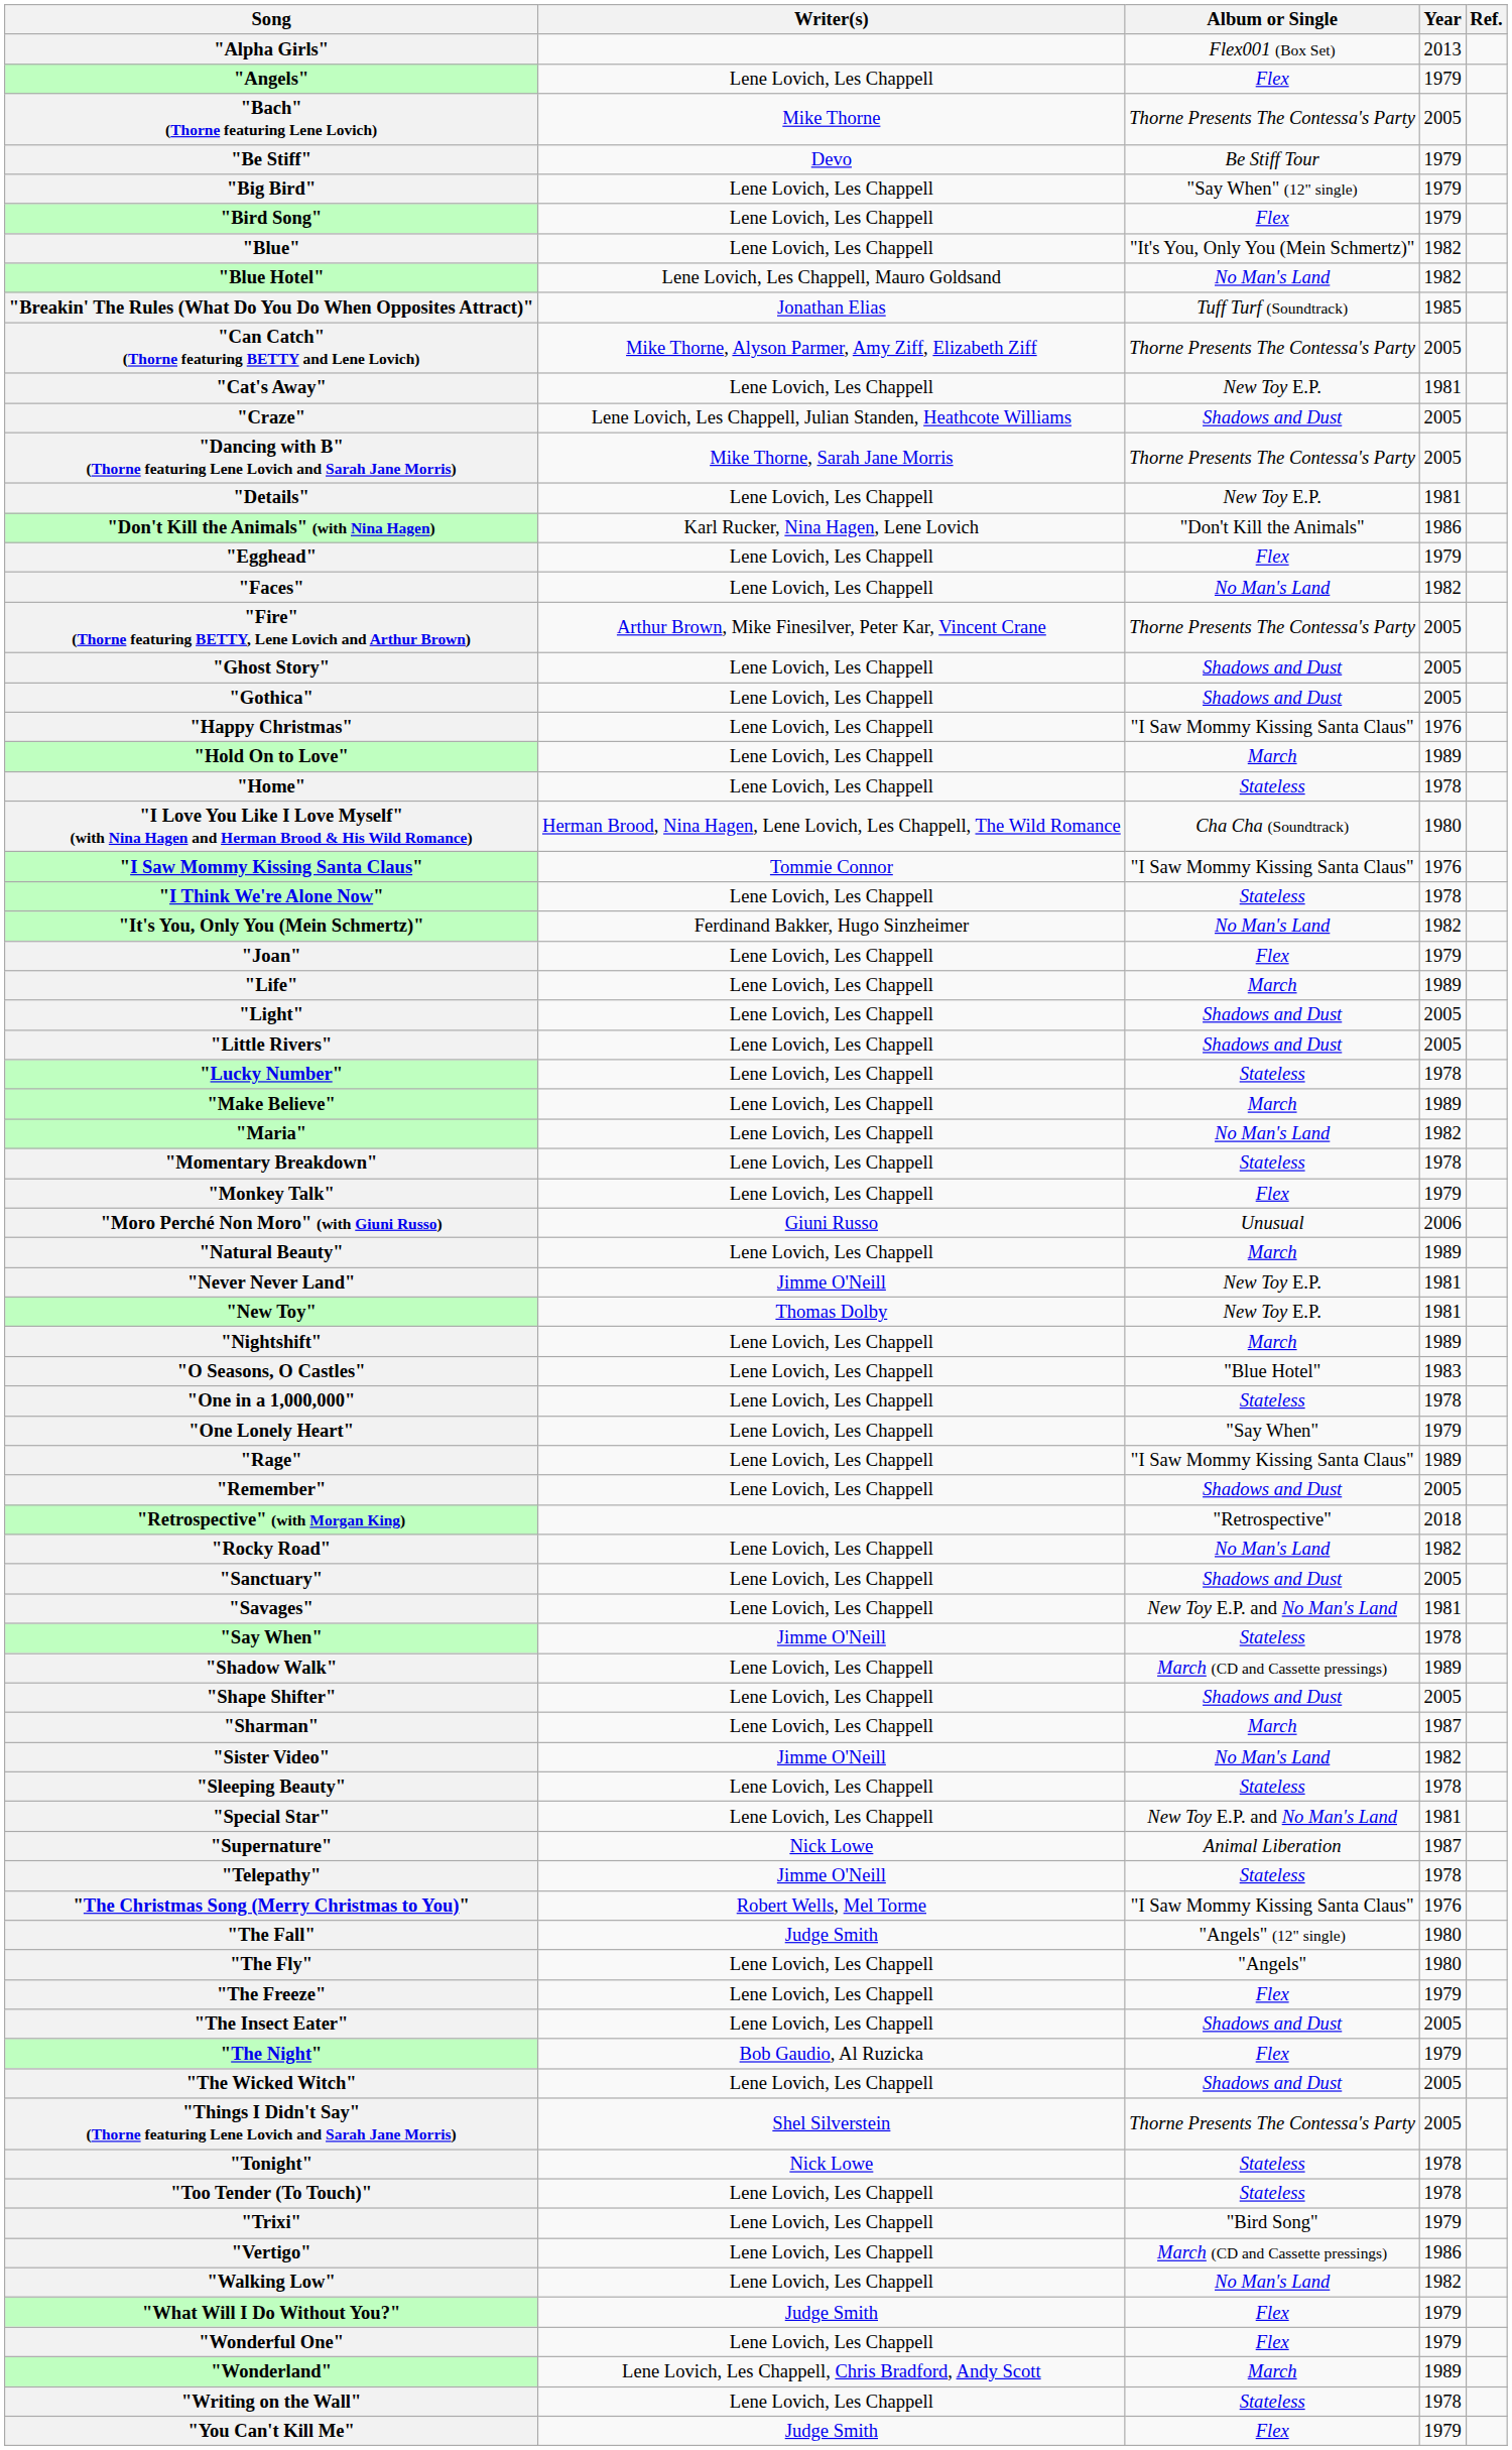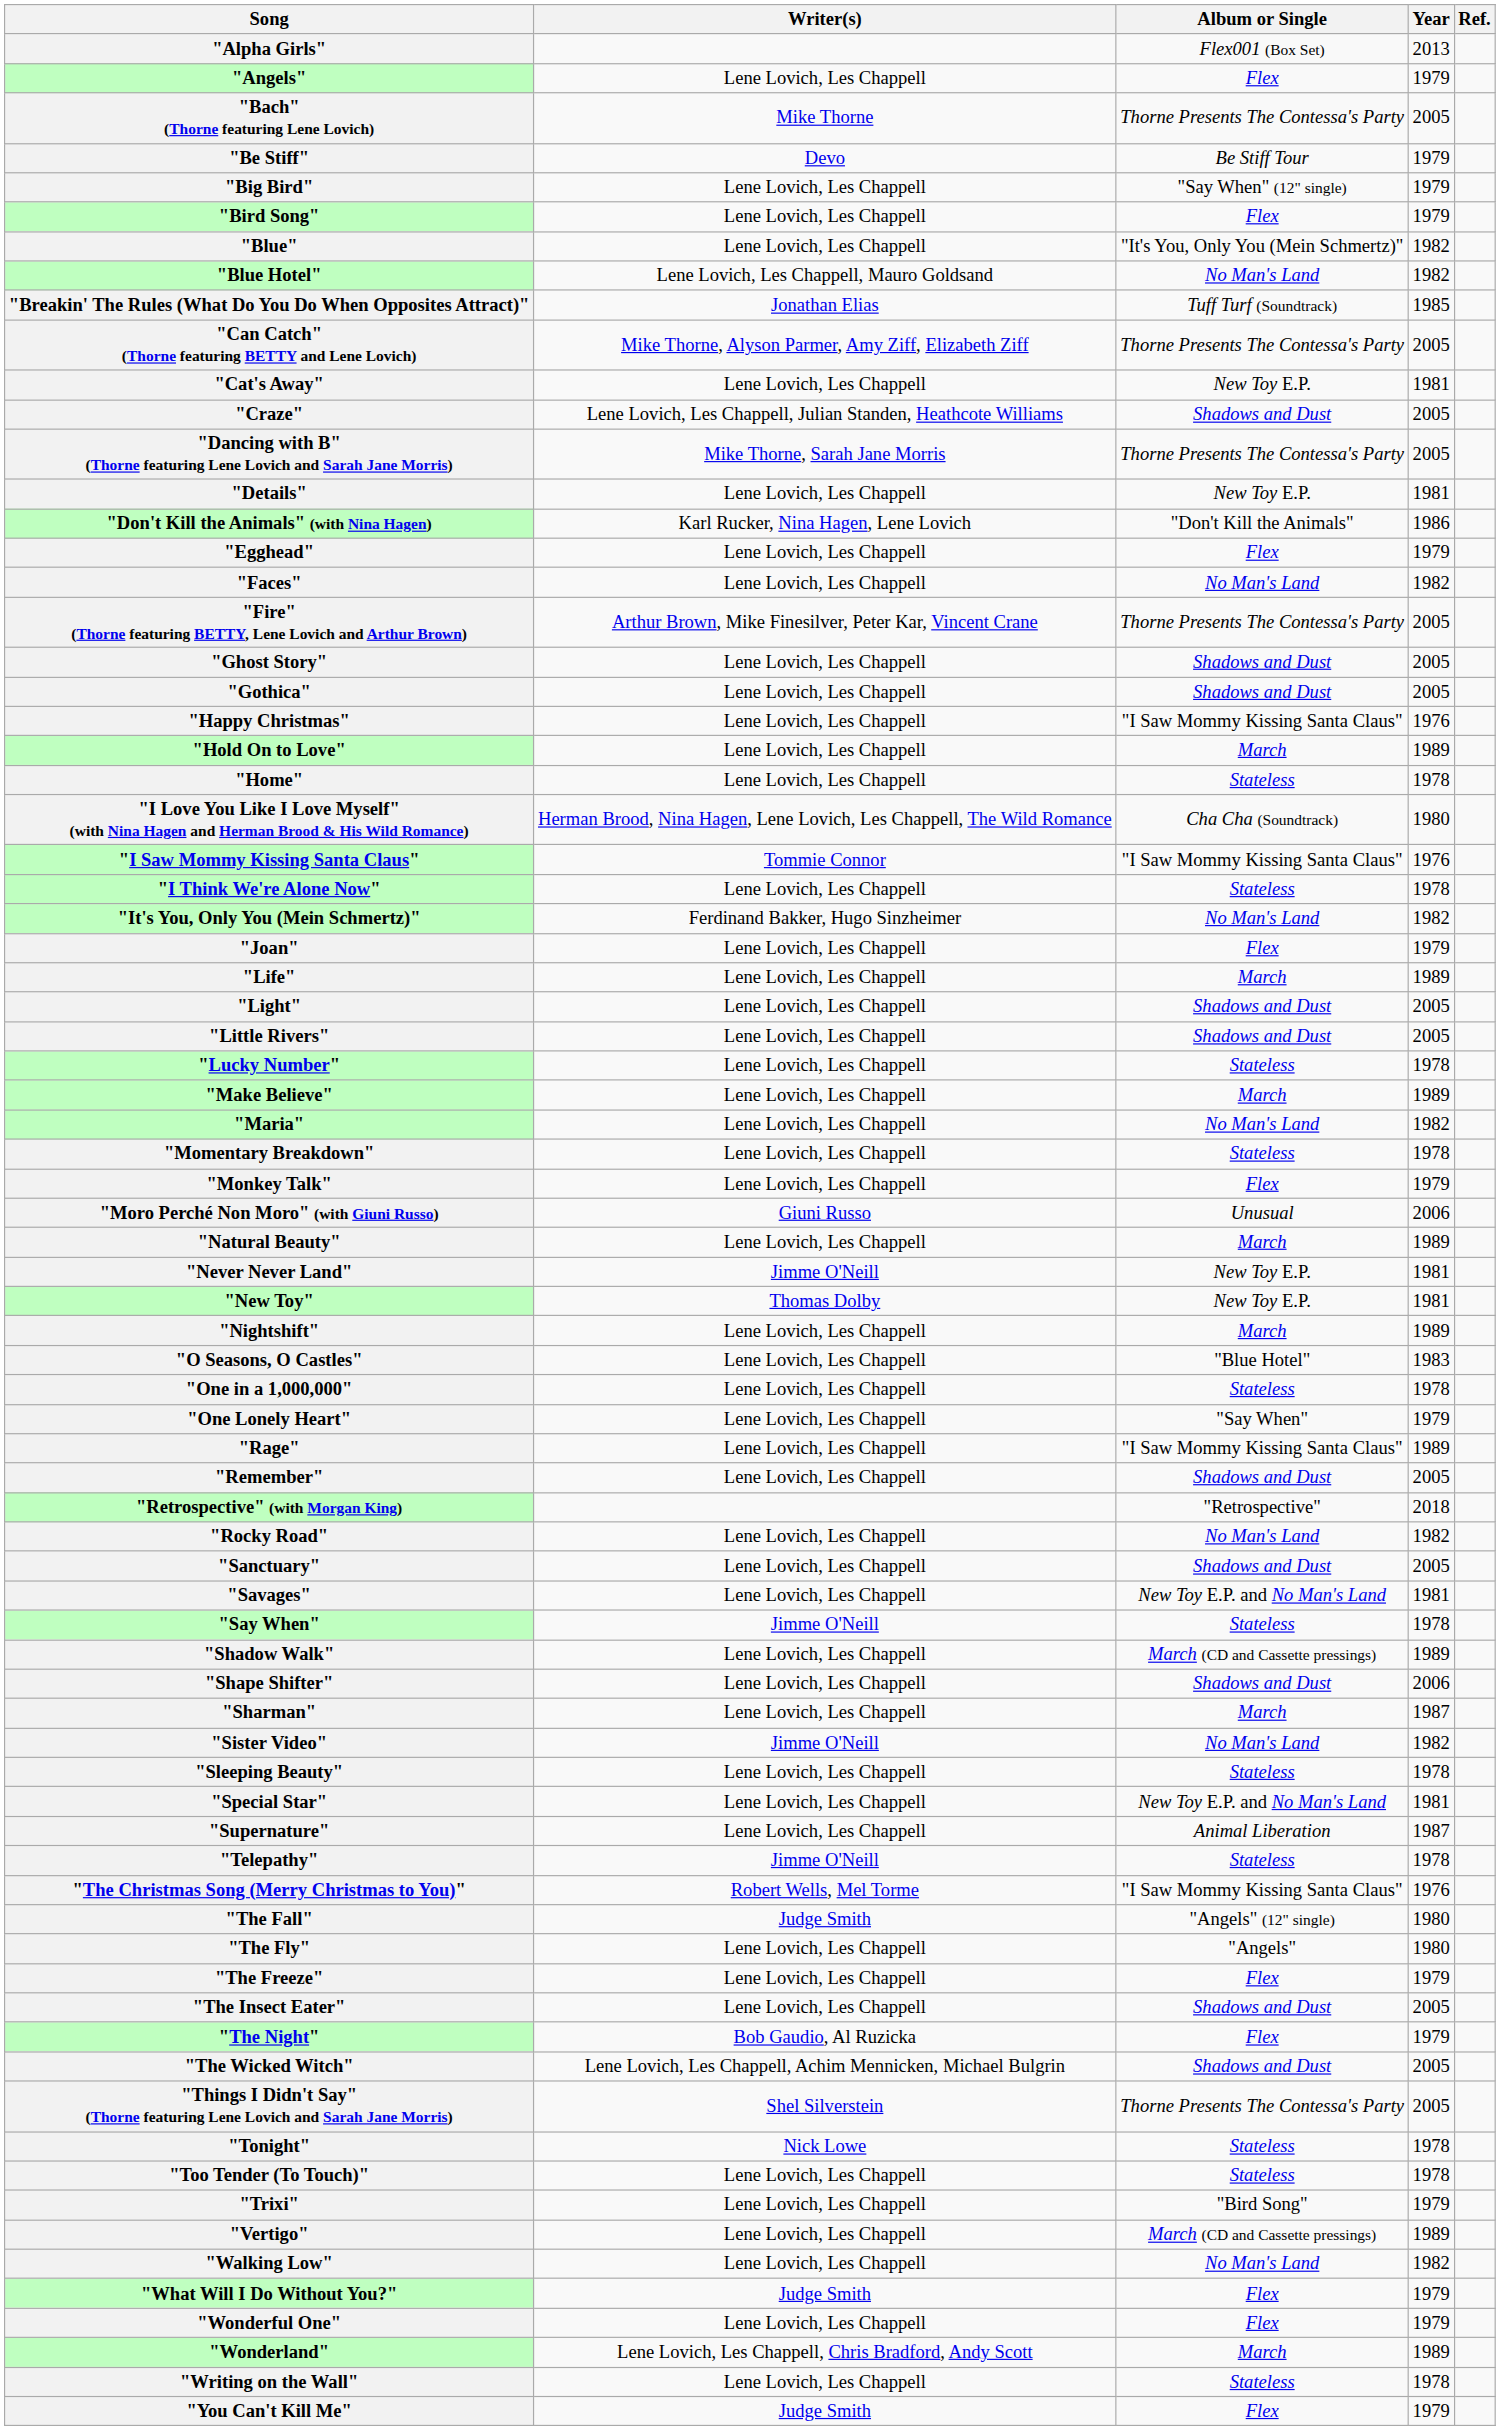"Shape Shifter" | Year: 2005 -> 2006
"Supernature" | Writer(s): Nick Lowe -> Lene Lovich, Les Chappell
"The Wicked Witch" | Writer(s): Lene Lovich, Les Chappell -> Lene Lovich, Les Chappell, Achim Mennicken, Michael Bulgrin
"Vertigo" | Year: 1986 -> 1989
